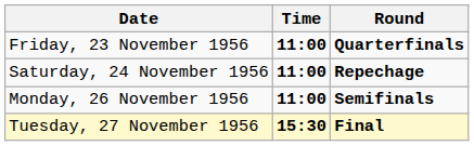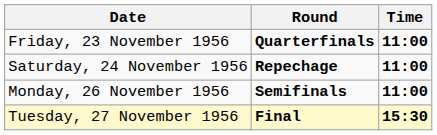columns swapped: Time <-> Round
